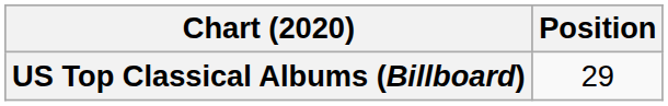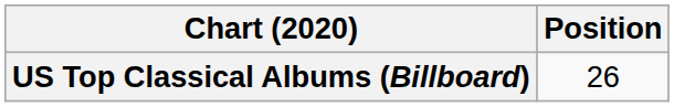US Top Classical Albums (Billboard) | Position: 29 -> 26
